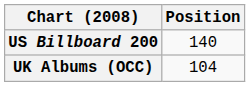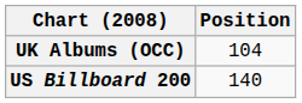rows swapped: UK Albums (OCC) <-> US Billboard 200
